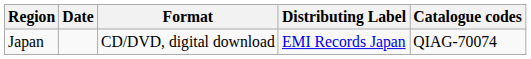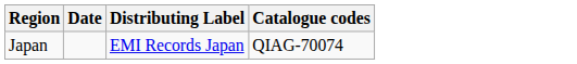- column: Format | CD/DVD, digital download
